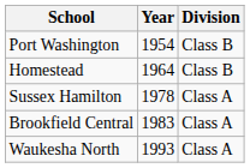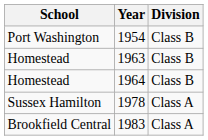+ row: Homestead | 1963 | Class B
- row: Waukesha North | 1993 | Class A
